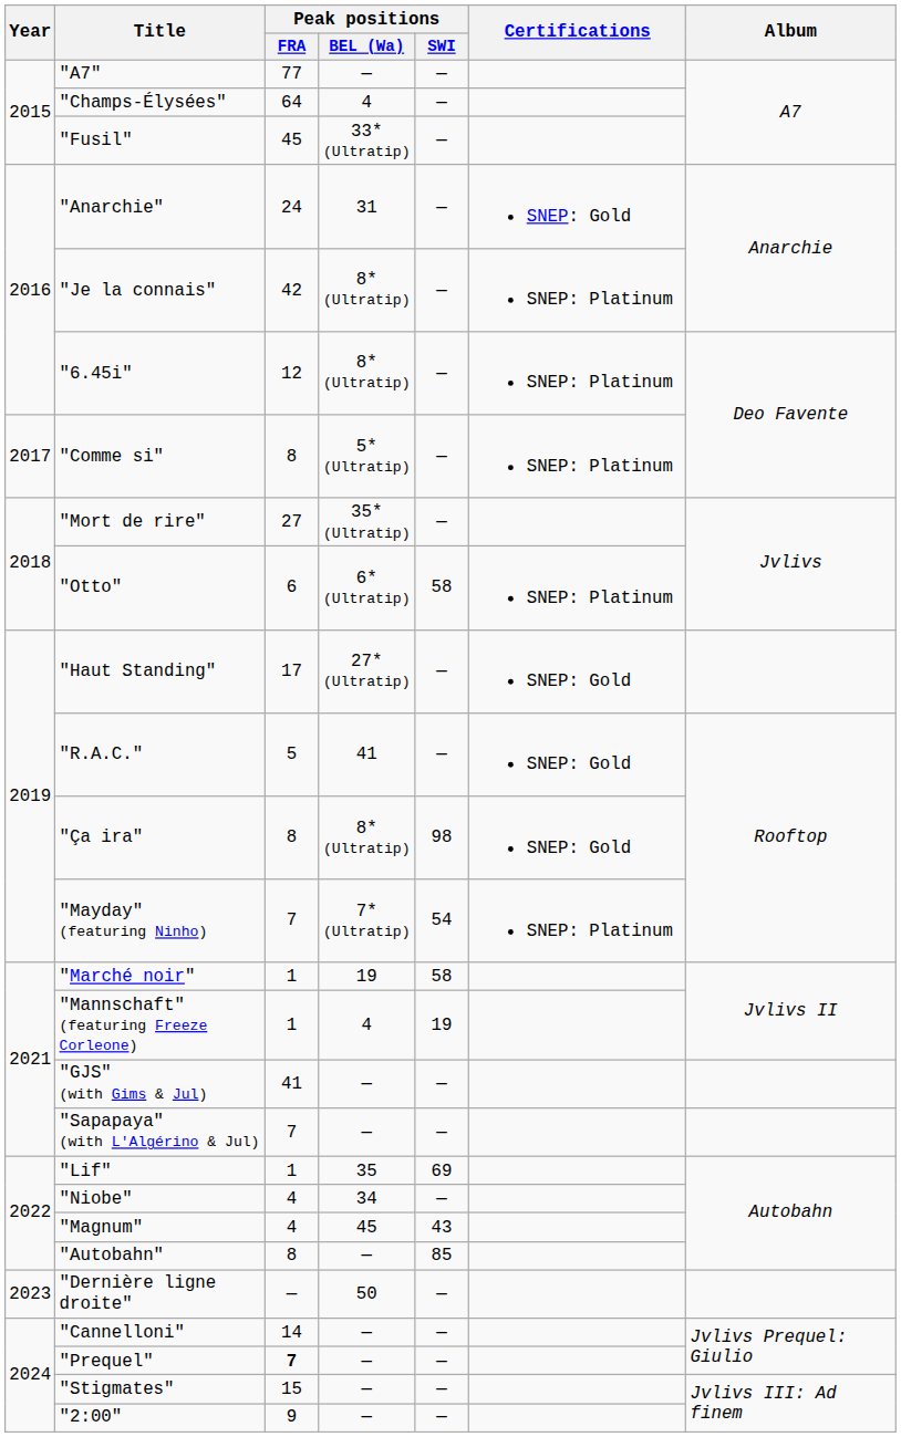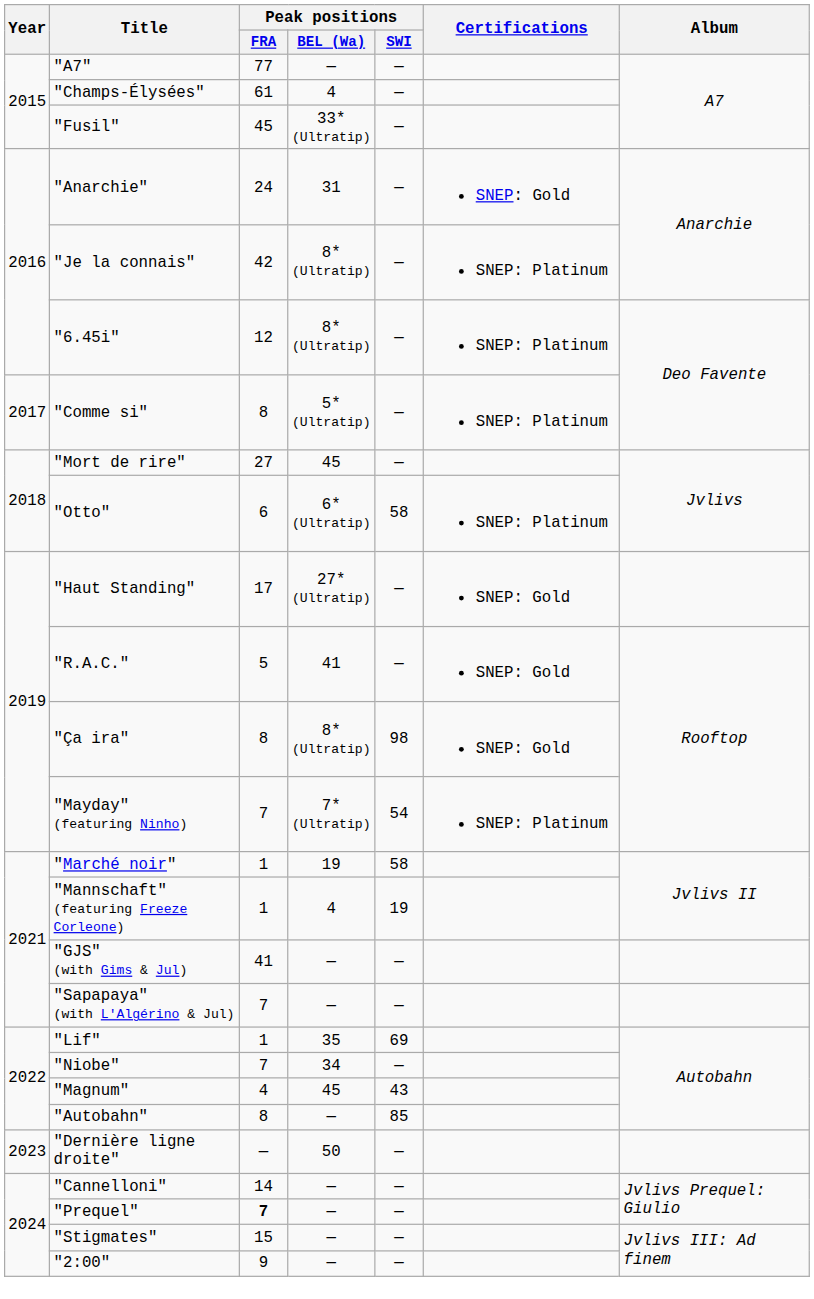"Champs-Élysées" | Peak positions / FRA: 64 -> 61
"Mort de rire" | Peak positions / BEL (Wa): 35* (Ultratip) -> 45
"Niobe" | Peak positions / FRA: 4 -> 7
